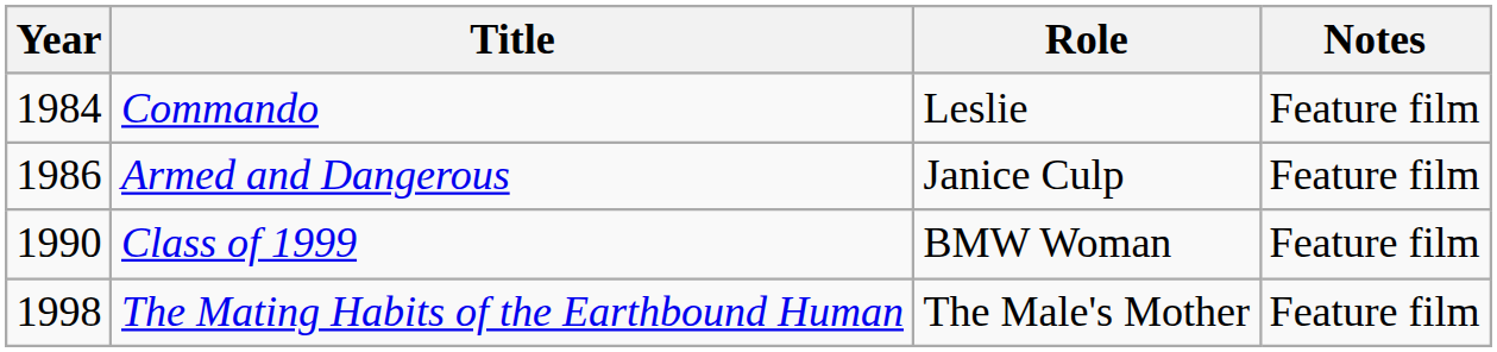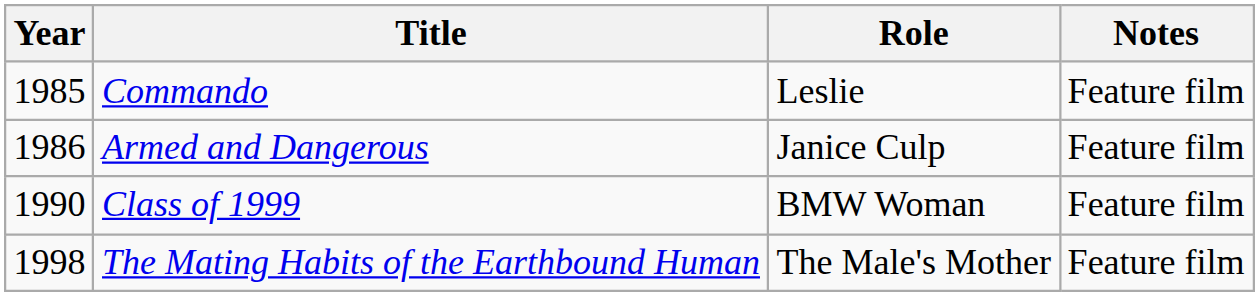Commando | Year: 1984 -> 1985
